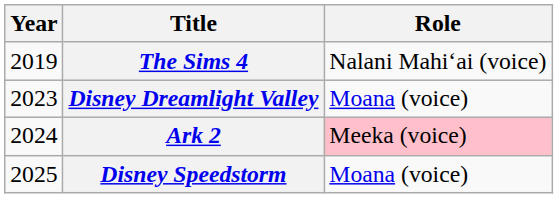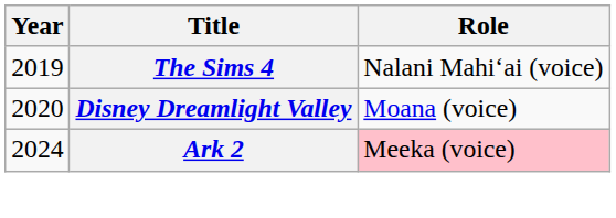Disney Dreamlight Valley | Year: 2023 -> 2020
- row: 2025 | Disney Speedstorm | Moana (voice)
